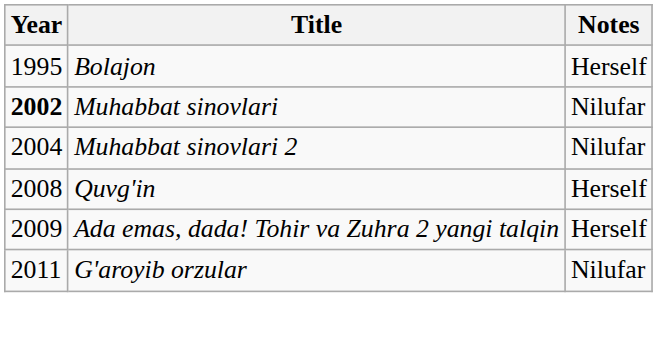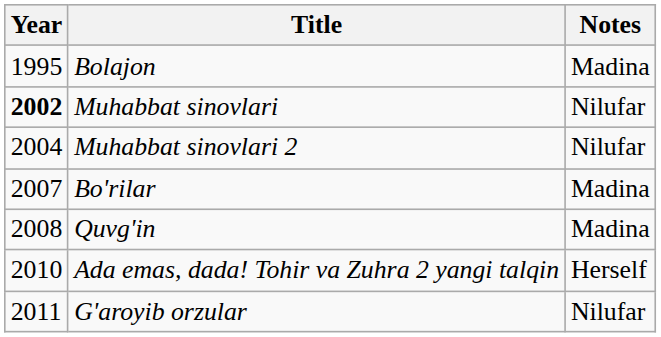Bolajon | Notes: Herself -> Madina
+ row: 2007 | Bo'rilar | Madina
Quvg'in | Notes: Herself -> Madina
Ada emas, dada! Tohir va Zuhra 2 yangi talqin | Year: 2009 -> 2010
